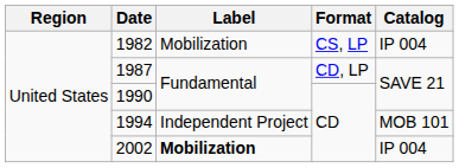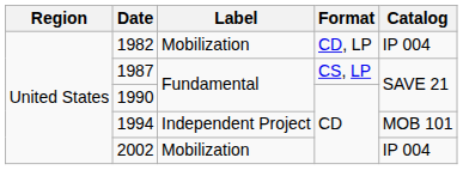1982 | Format: CS, LP -> CD, LP
1987 | Format: CD, LP -> CS, LP
2002 | Label: bold -> normal
